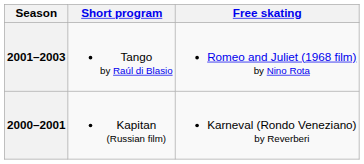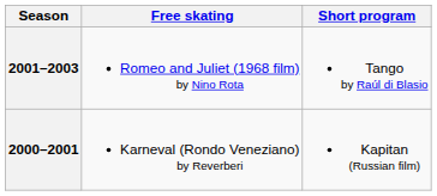columns swapped: Short program <-> Free skating
